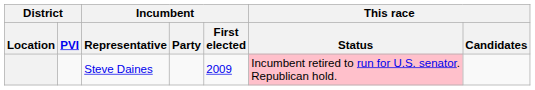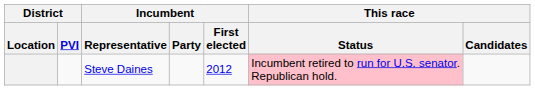Steve Daines | Incumbent / First elected: 2009 -> 2012
